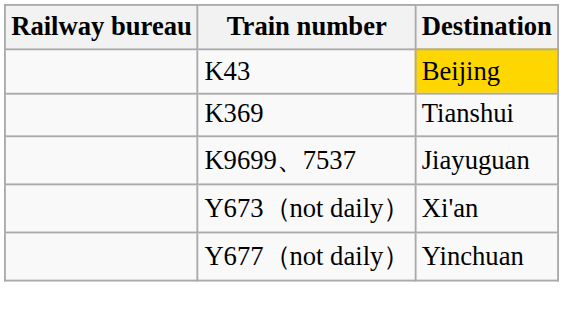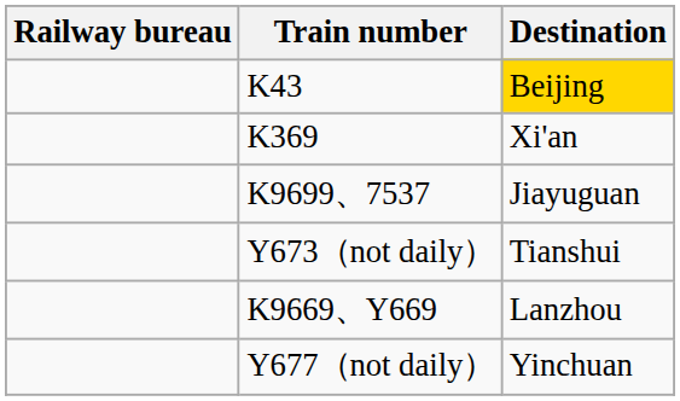K369 | Destination: Tianshui -> Xi'an
Y673（not daily） | Destination: Xi'an -> Tianshui
+ row: K9669、Y669 | Lanzhou
